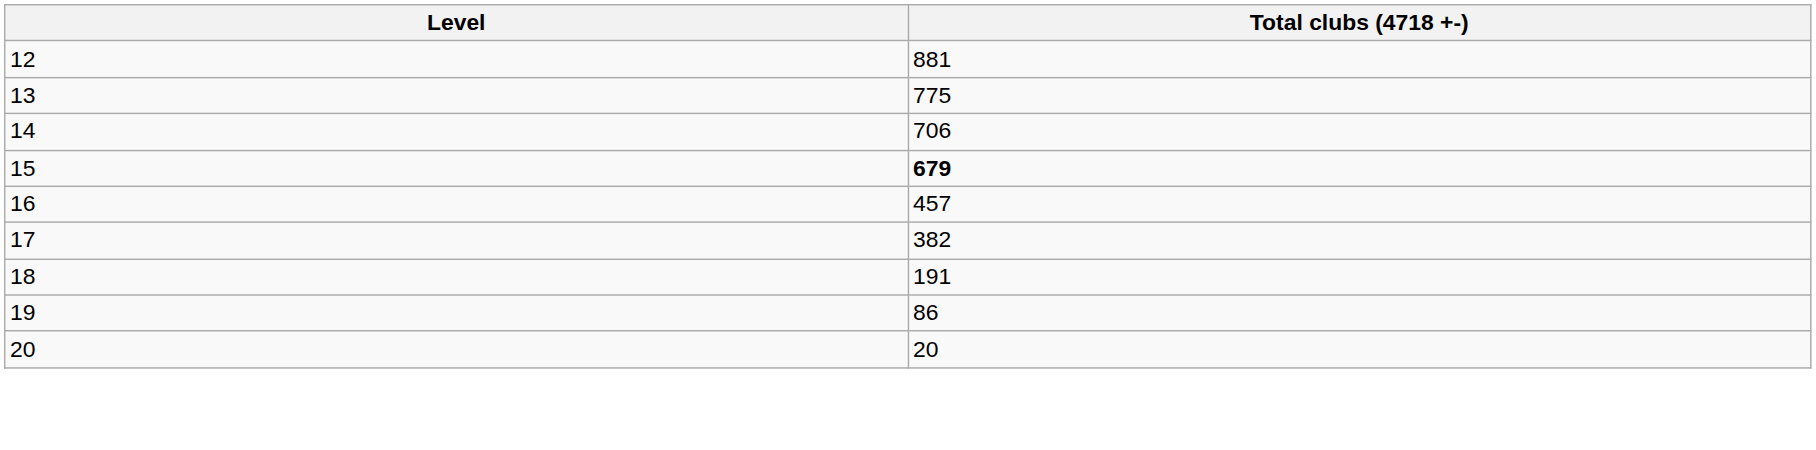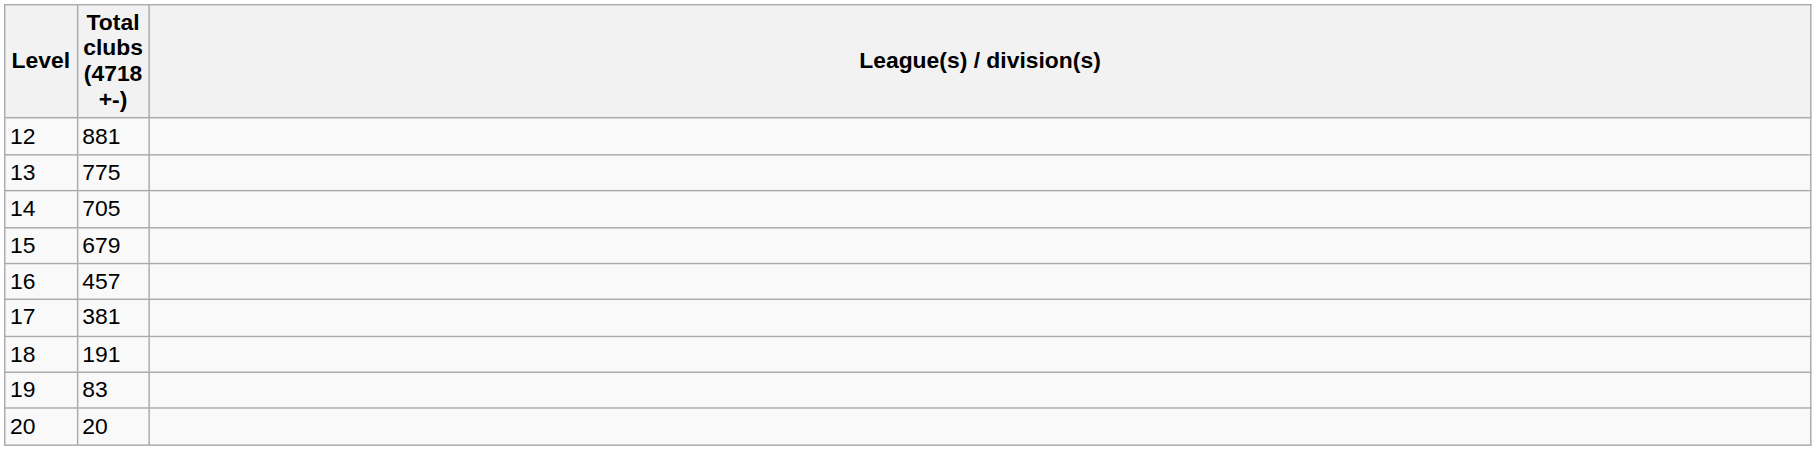+ column: League(s) / division(s)
14 | Total clubs (4718 +-): 706 -> 705
15 | Total clubs (4718 +-): bold -> normal
17 | Total clubs (4718 +-): 382 -> 381
19 | Total clubs (4718 +-): 86 -> 83
